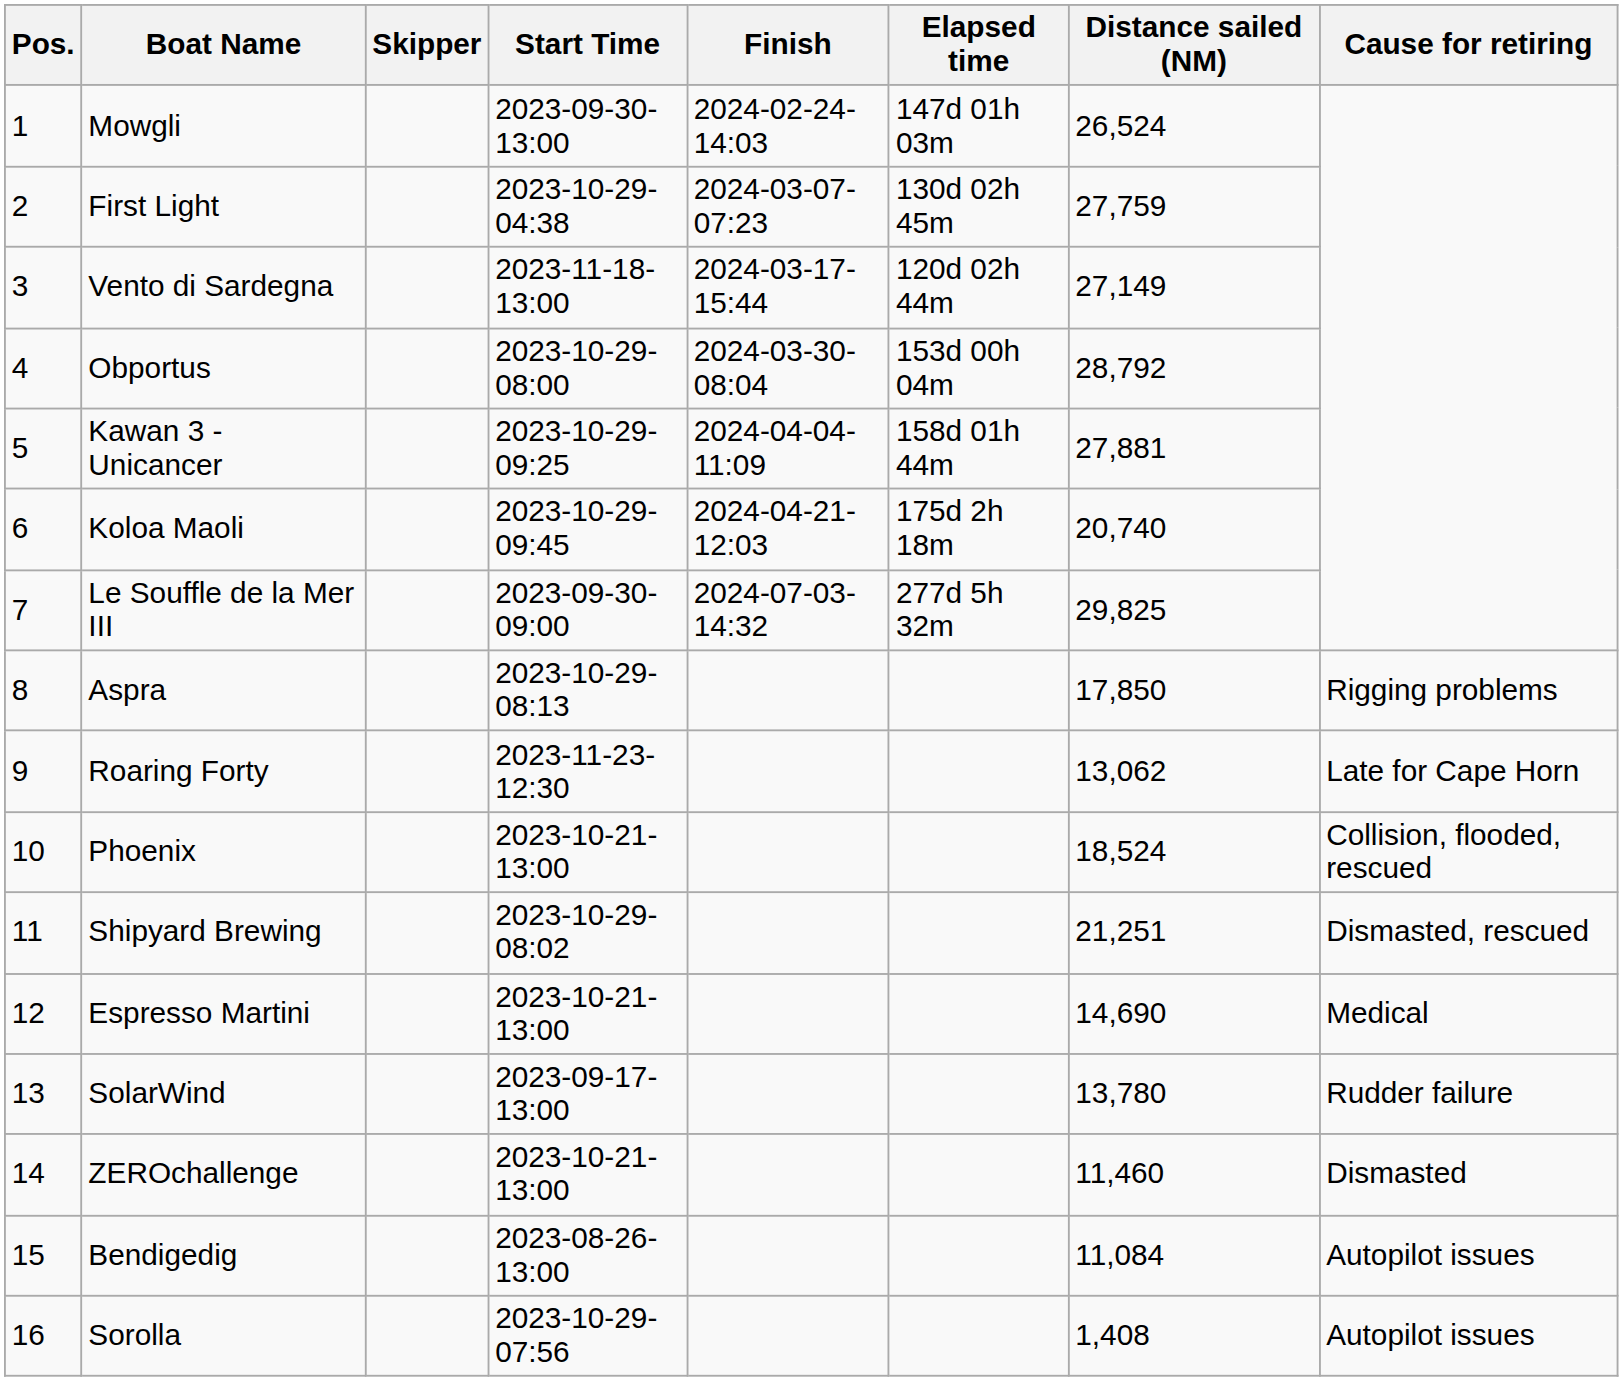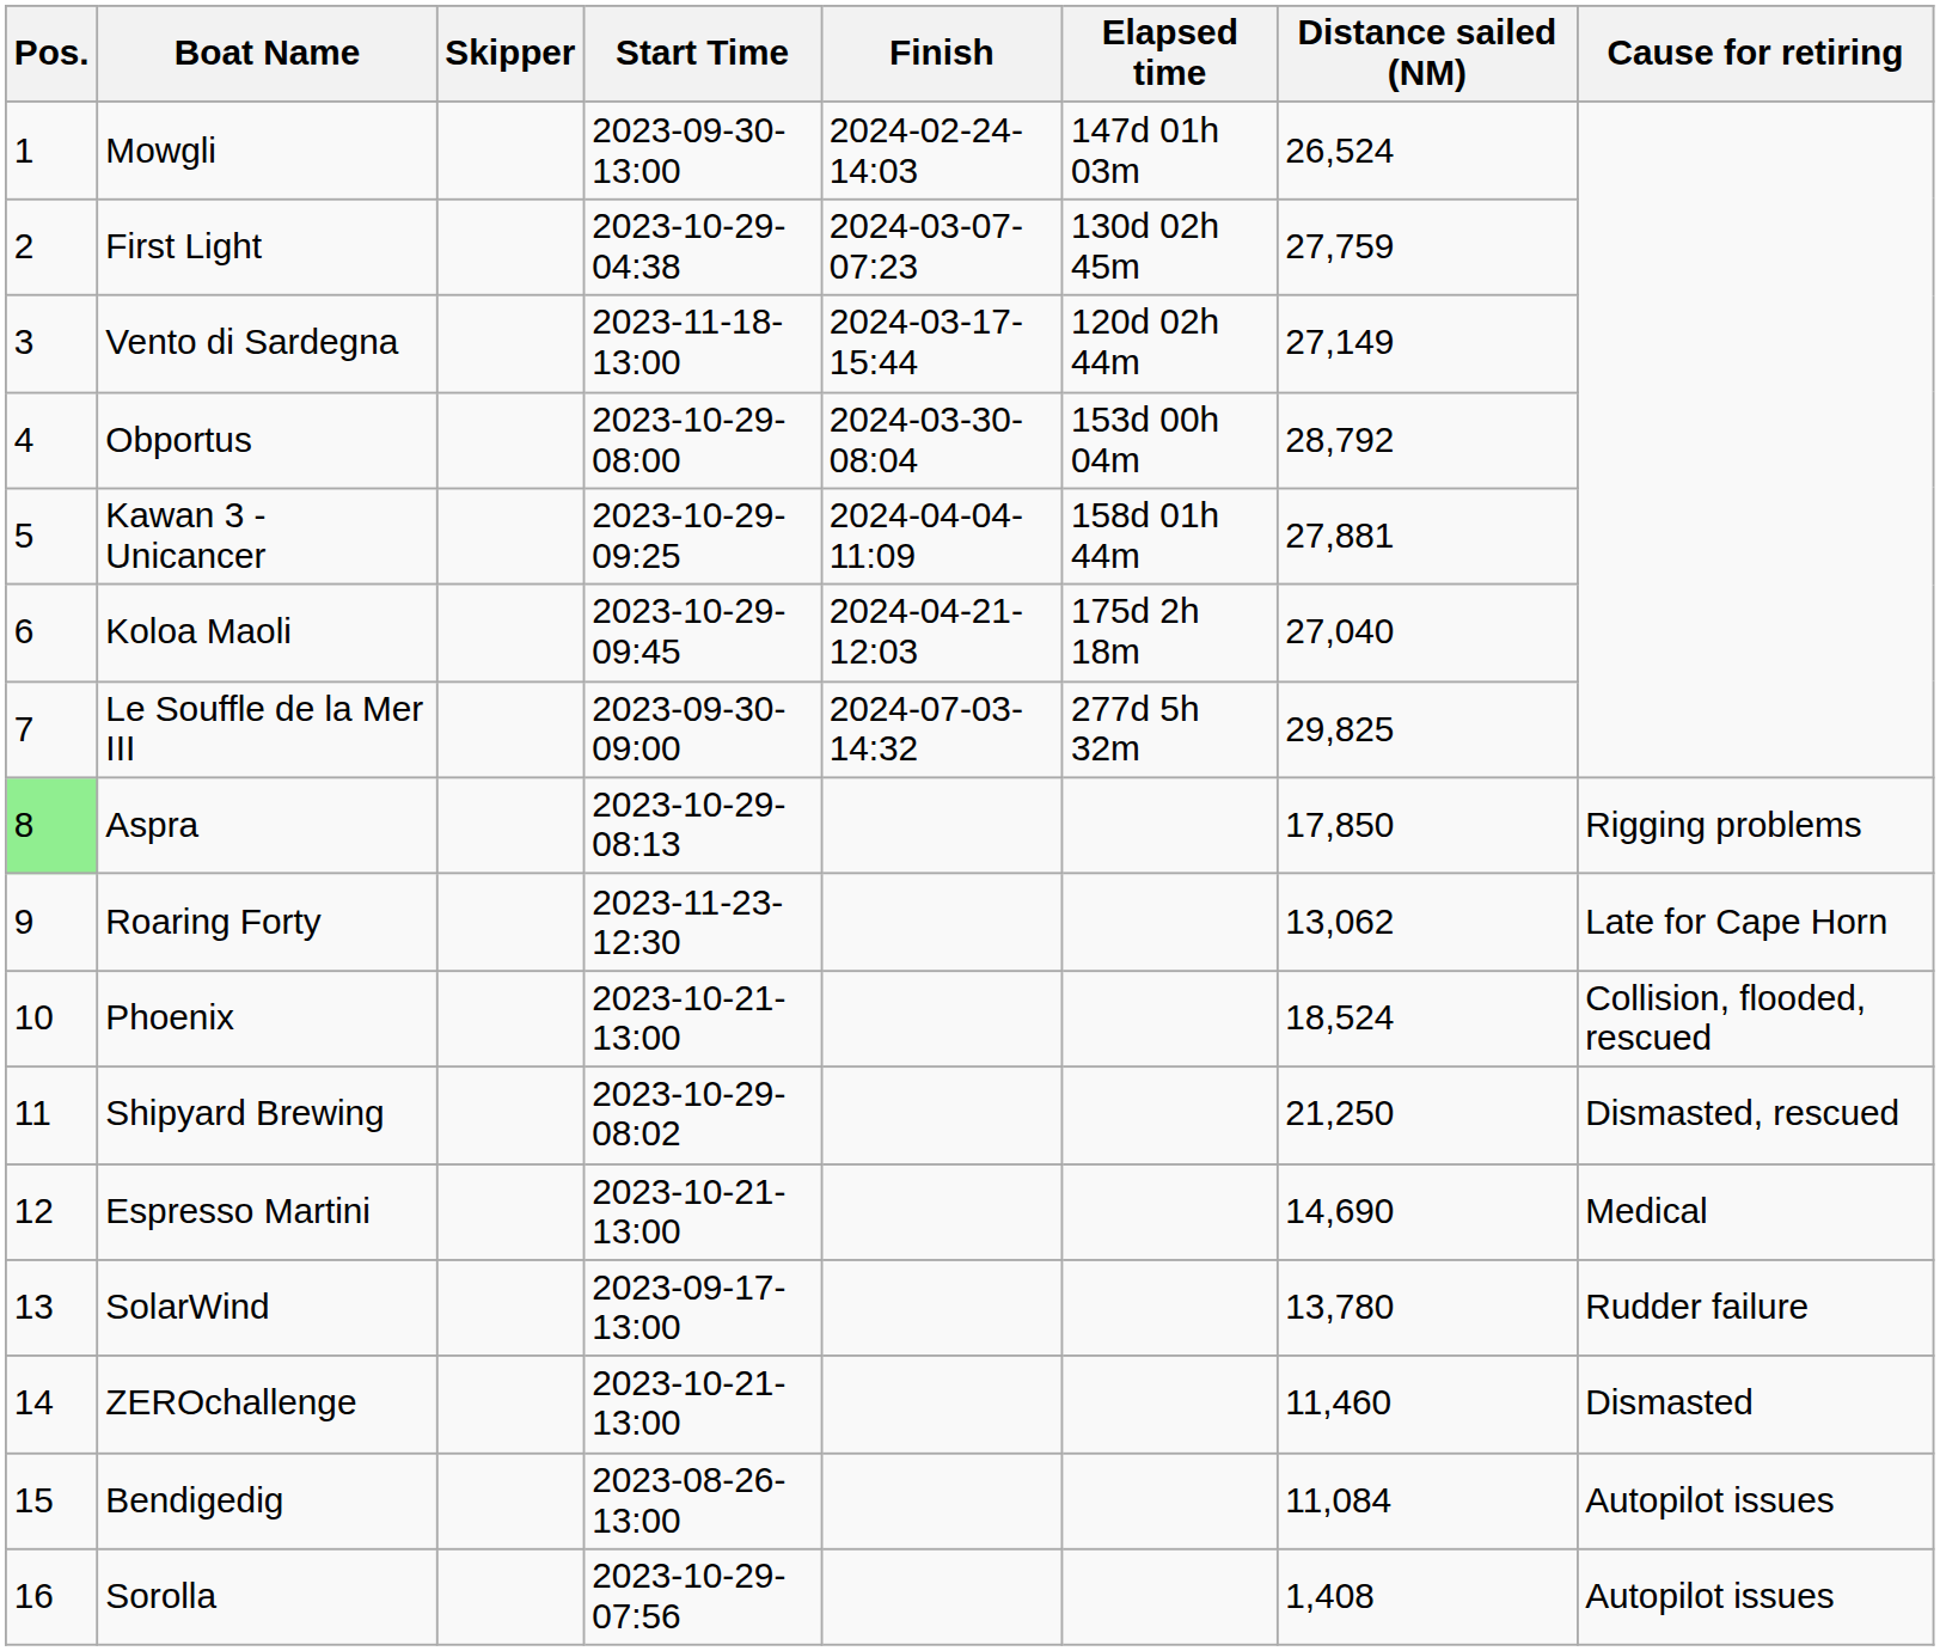Koloa Maoli | Distance sailed (NM): 20,740 -> 27,040
Aspra | Pos.: no background -> lightgreen background
Shipyard Brewing | Distance sailed (NM): 21,251 -> 21,250
